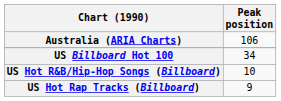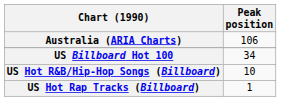US Hot Rap Tracks (Billboard) | Peak position: 9 -> 1
